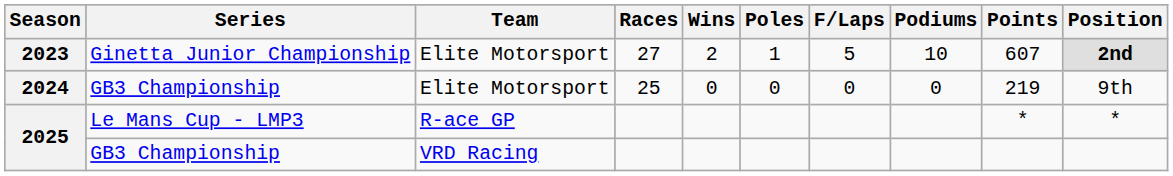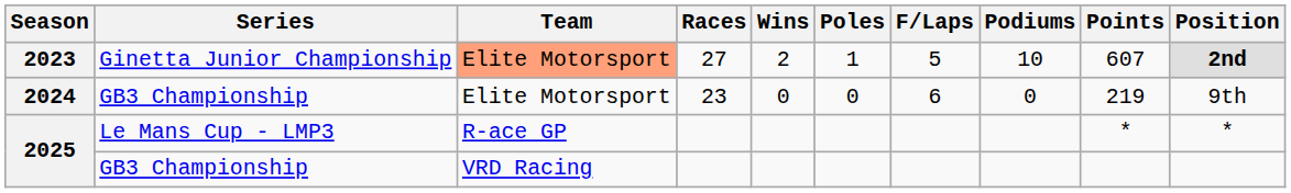2023 | Team: no background -> lightsalmon background
2024 | Races: 25 -> 23
2024 | F/Laps: 0 -> 6
